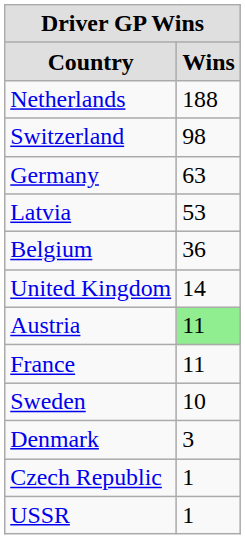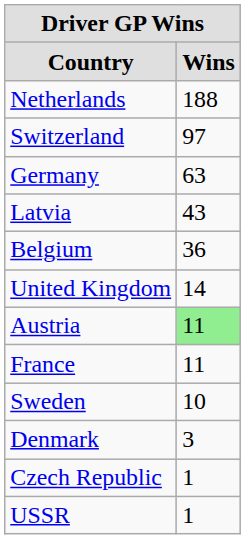Switzerland | column 2: 98 -> 97
Latvia | column 2: 53 -> 43
